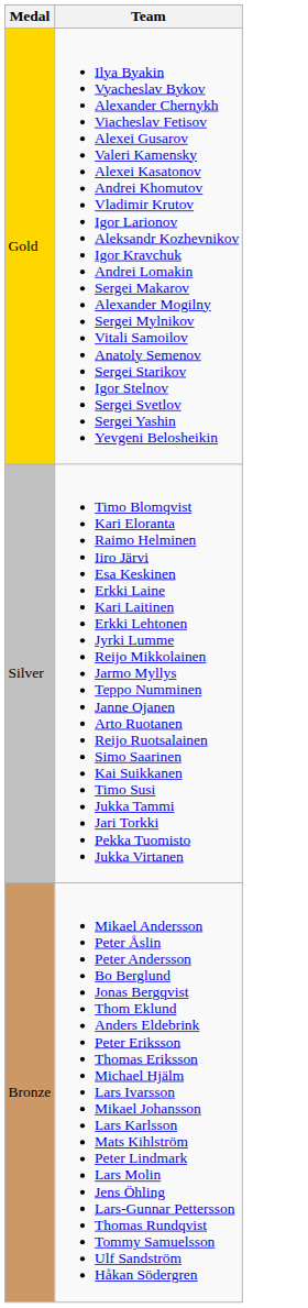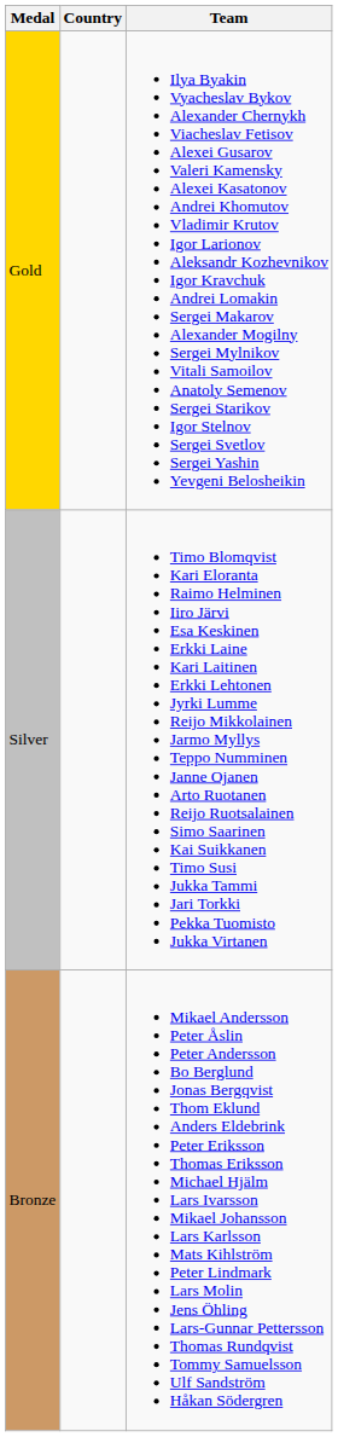+ column: Country
